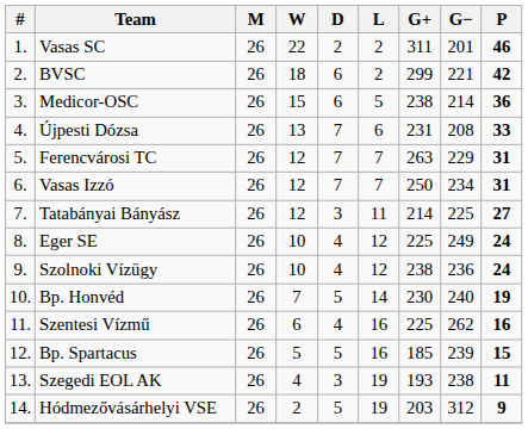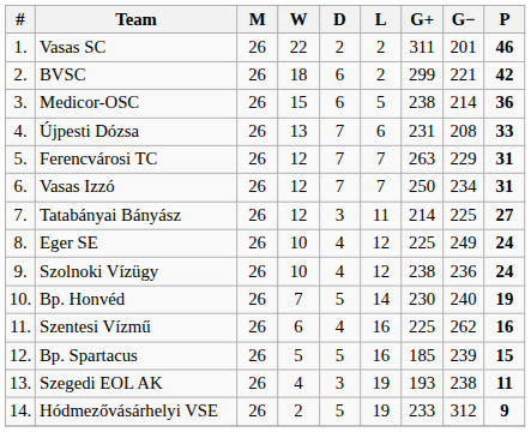Hódmezővásárhelyi VSE | G+: 203 -> 233
